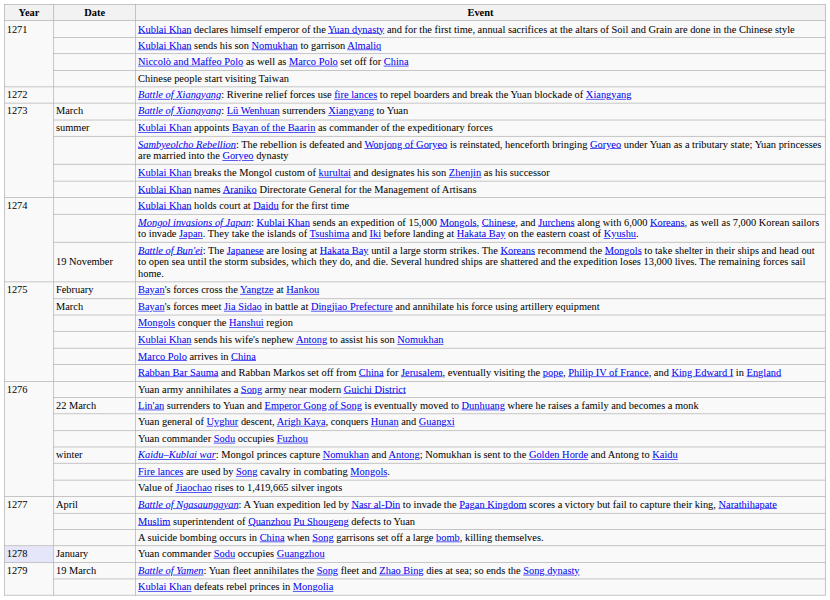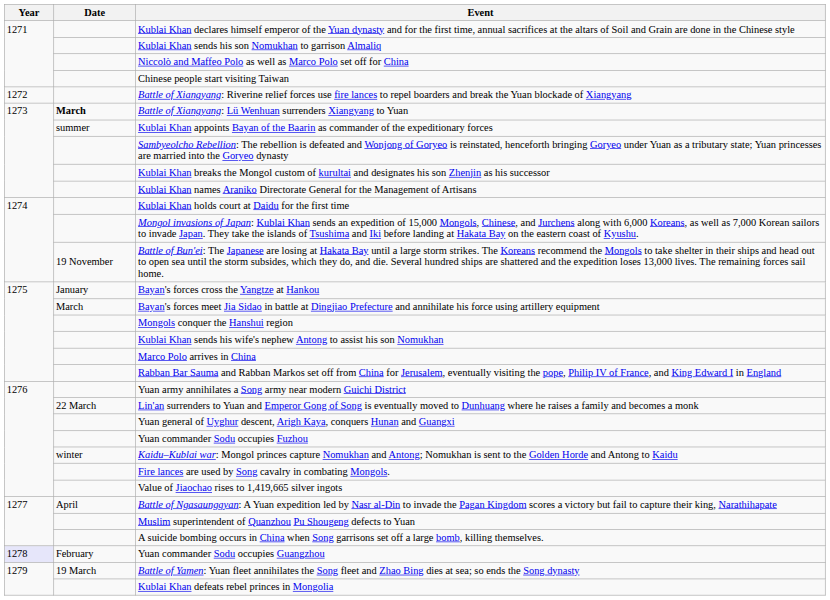Battle of Xiangyang: Lü Wenhuan surrenders Xiangyang to Yuan | Date: normal -> bold
Bayan's forces cross the Yangtze at Hankou | Date: February -> January
Yuan commander Sodu occupies Guangzhou | Date: January -> February
